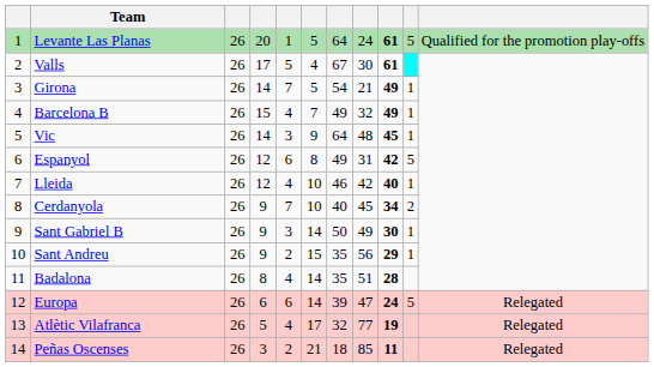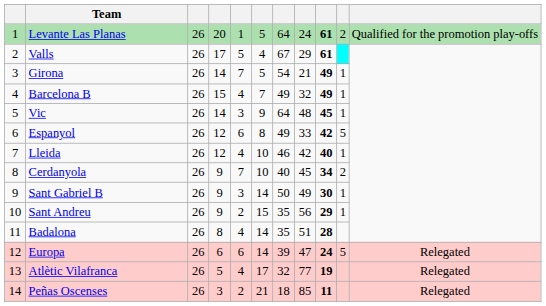Levante Las Planas | column 10: 5 -> 2
Valls | column 8: 30 -> 29
Espanyol | column 8: 31 -> 33
